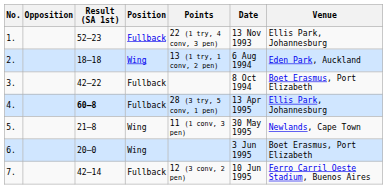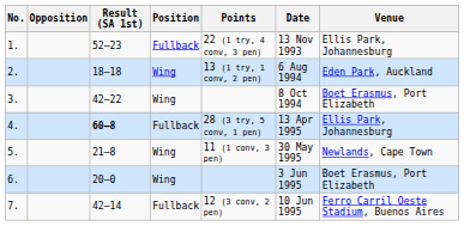3. | Position: Fullback -> Wing
